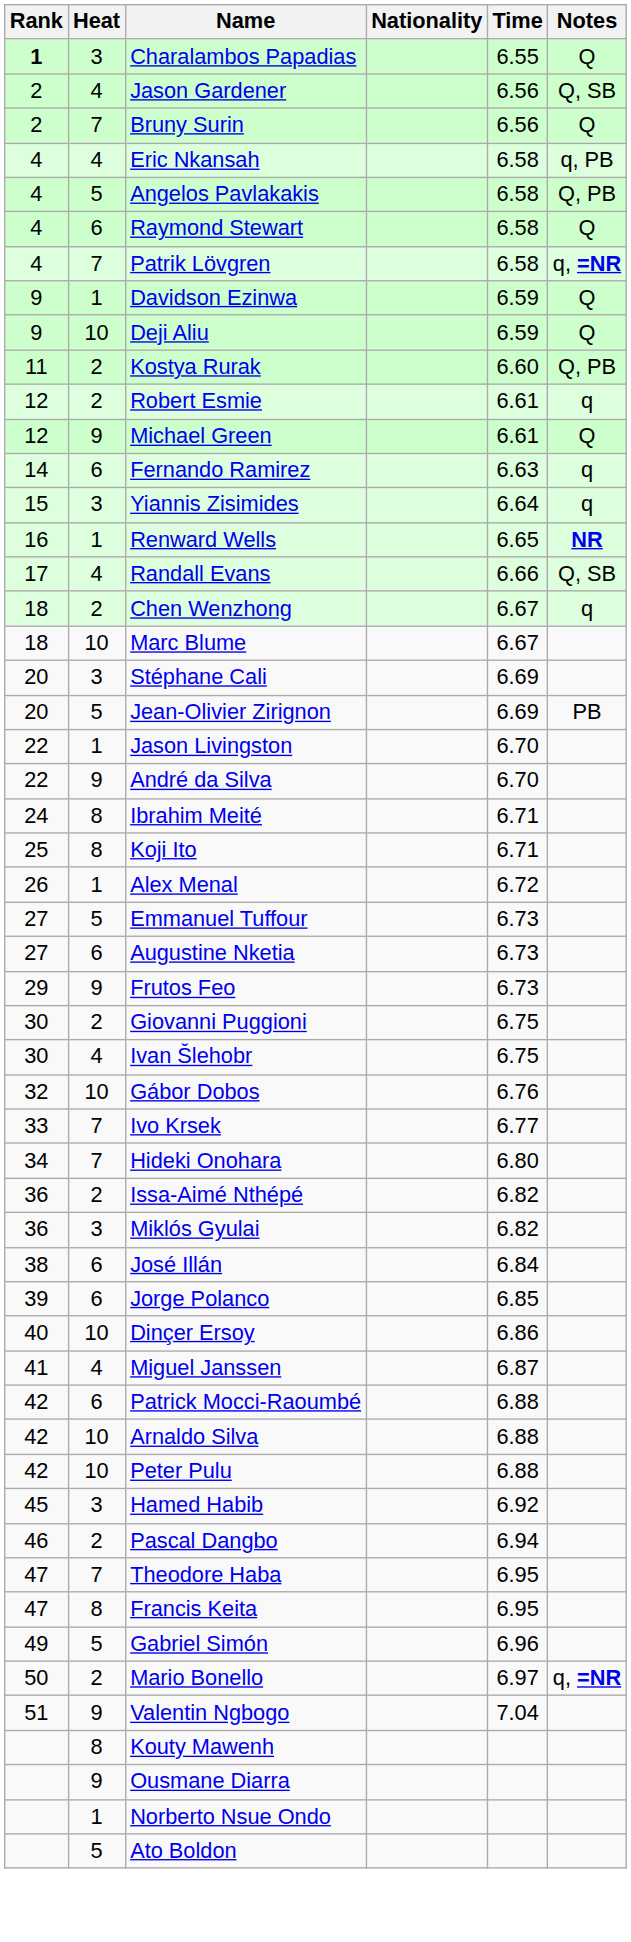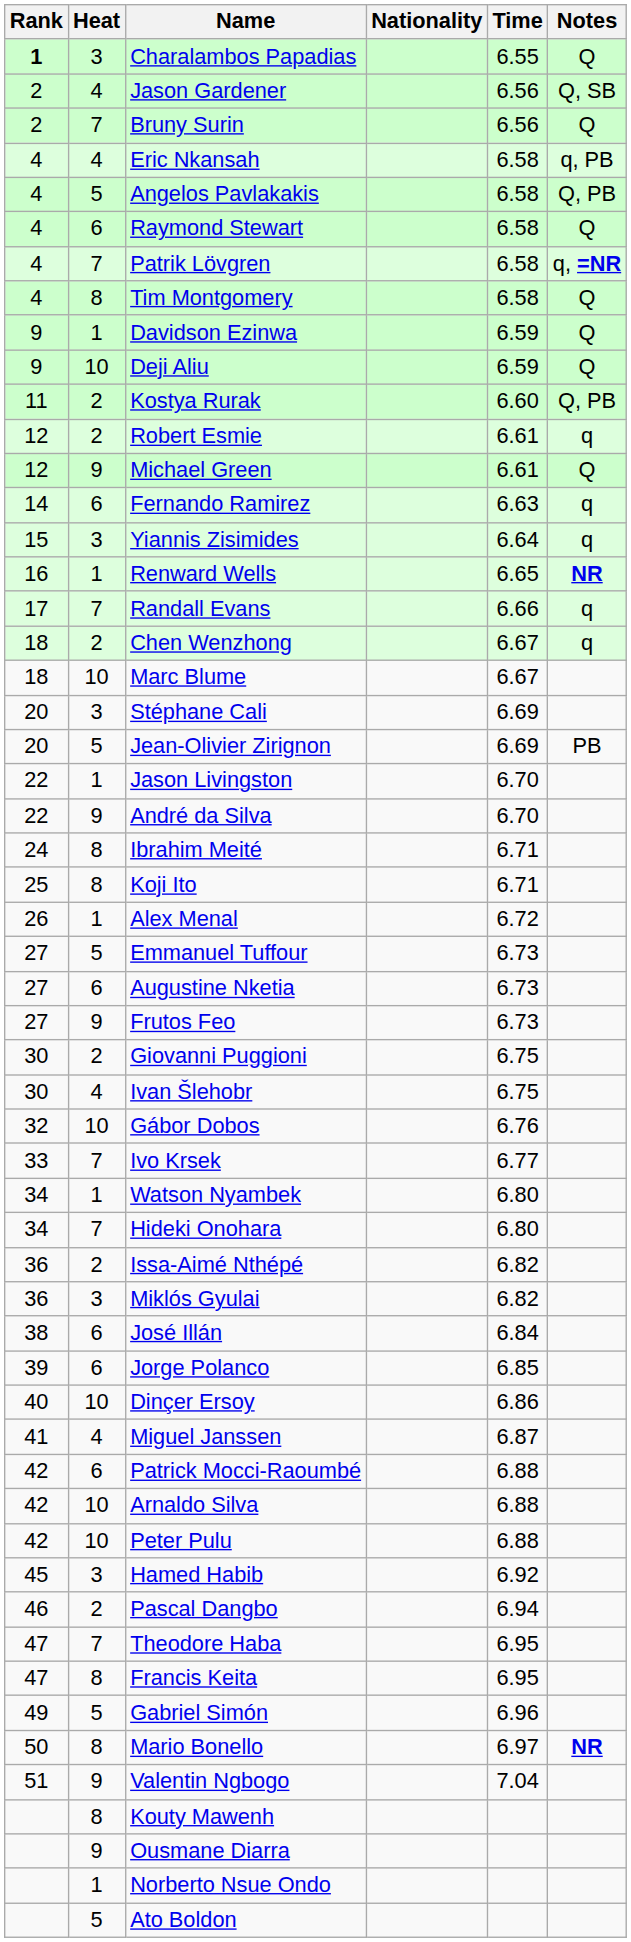+ row: 4 | 8 | Tim Montgomery | 6.58 | Q
Randall Evans | Heat: 4 -> 7
Randall Evans | Notes: Q, SB -> q
Frutos Feo | Rank: 29 -> 27
+ row: 34 | 1 | Watson Nyambek | 6.80
Mario Bonello | Heat: 2 -> 8
Mario Bonello | Notes: q, =NR -> NR
